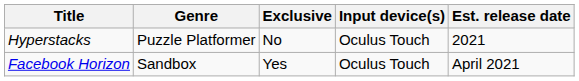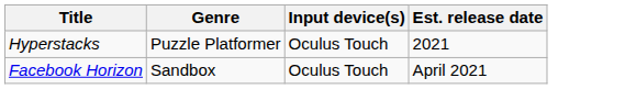- column: Exclusive | No | Yes
